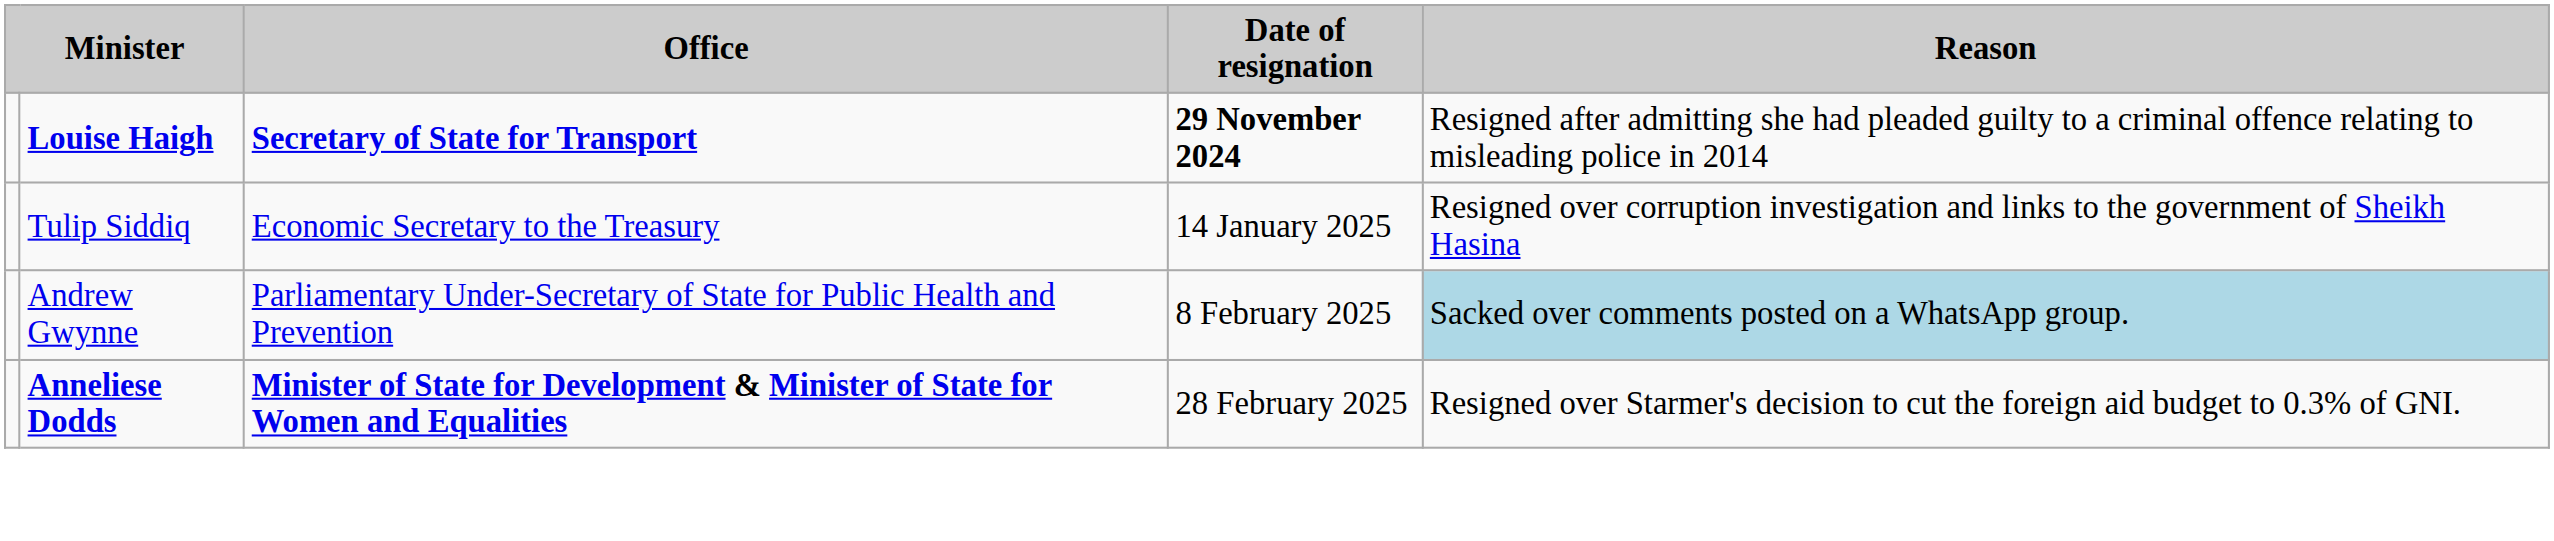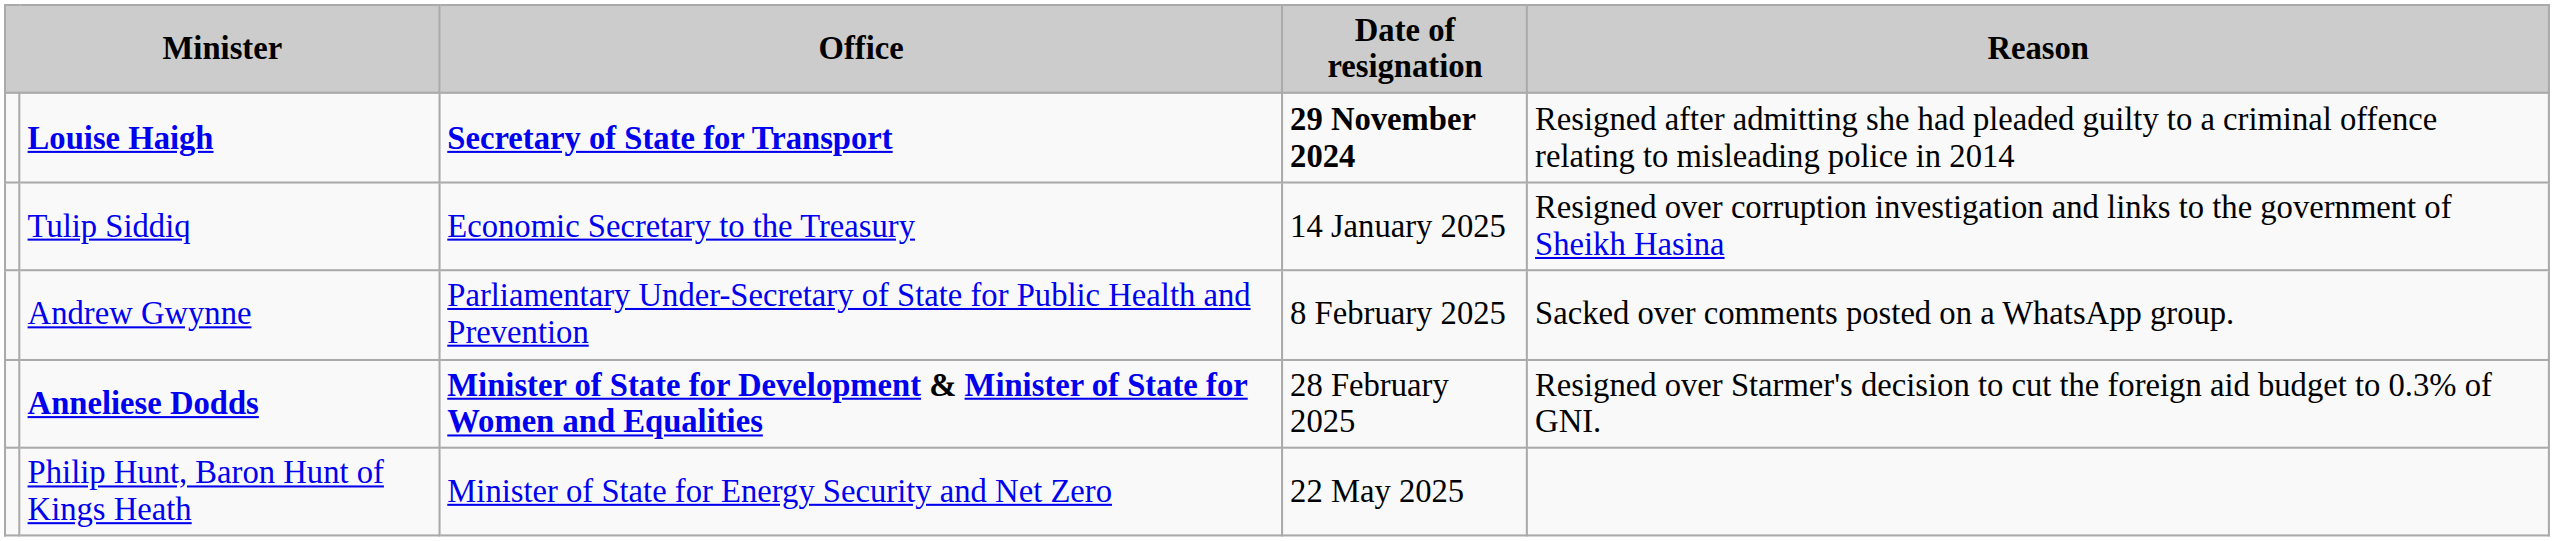Andrew Gwynne | Reason: lightblue background -> no background
+ row: Philip Hunt, Baron Hunt of Kings Heath | Minister of State for Energy Security and Net Zero | 22 May 2025
